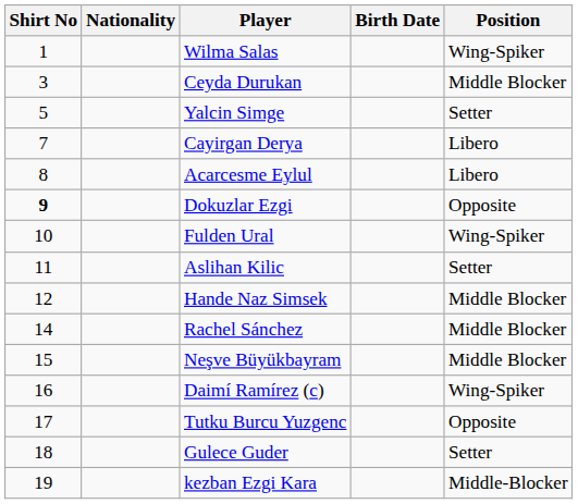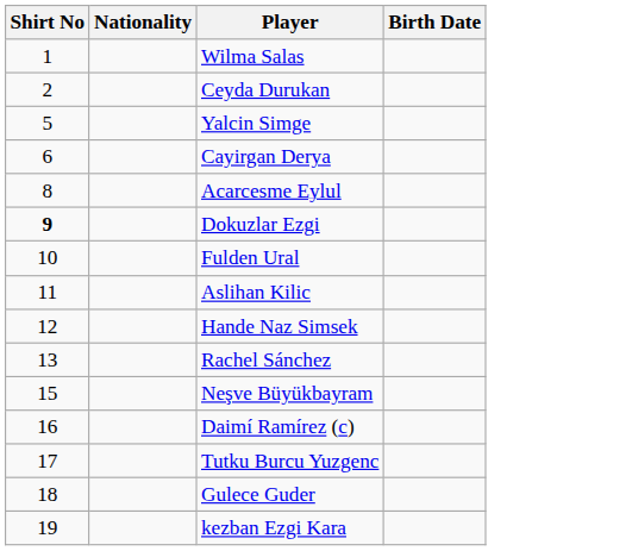- column: Position | Wing-Spiker | Middle Blocker | Setter | Libero | Libero | Opposite | Wing-Spiker | Setter | Middle Blocker | Middle Blocker | Middle Blocker | Wing-Spiker | Opposite | Setter | Middle-Blocker
Ceyda Durukan | Shirt No: 3 -> 2
Cayirgan Derya | Shirt No: 7 -> 6
Rachel Sánchez | Shirt No: 14 -> 13
